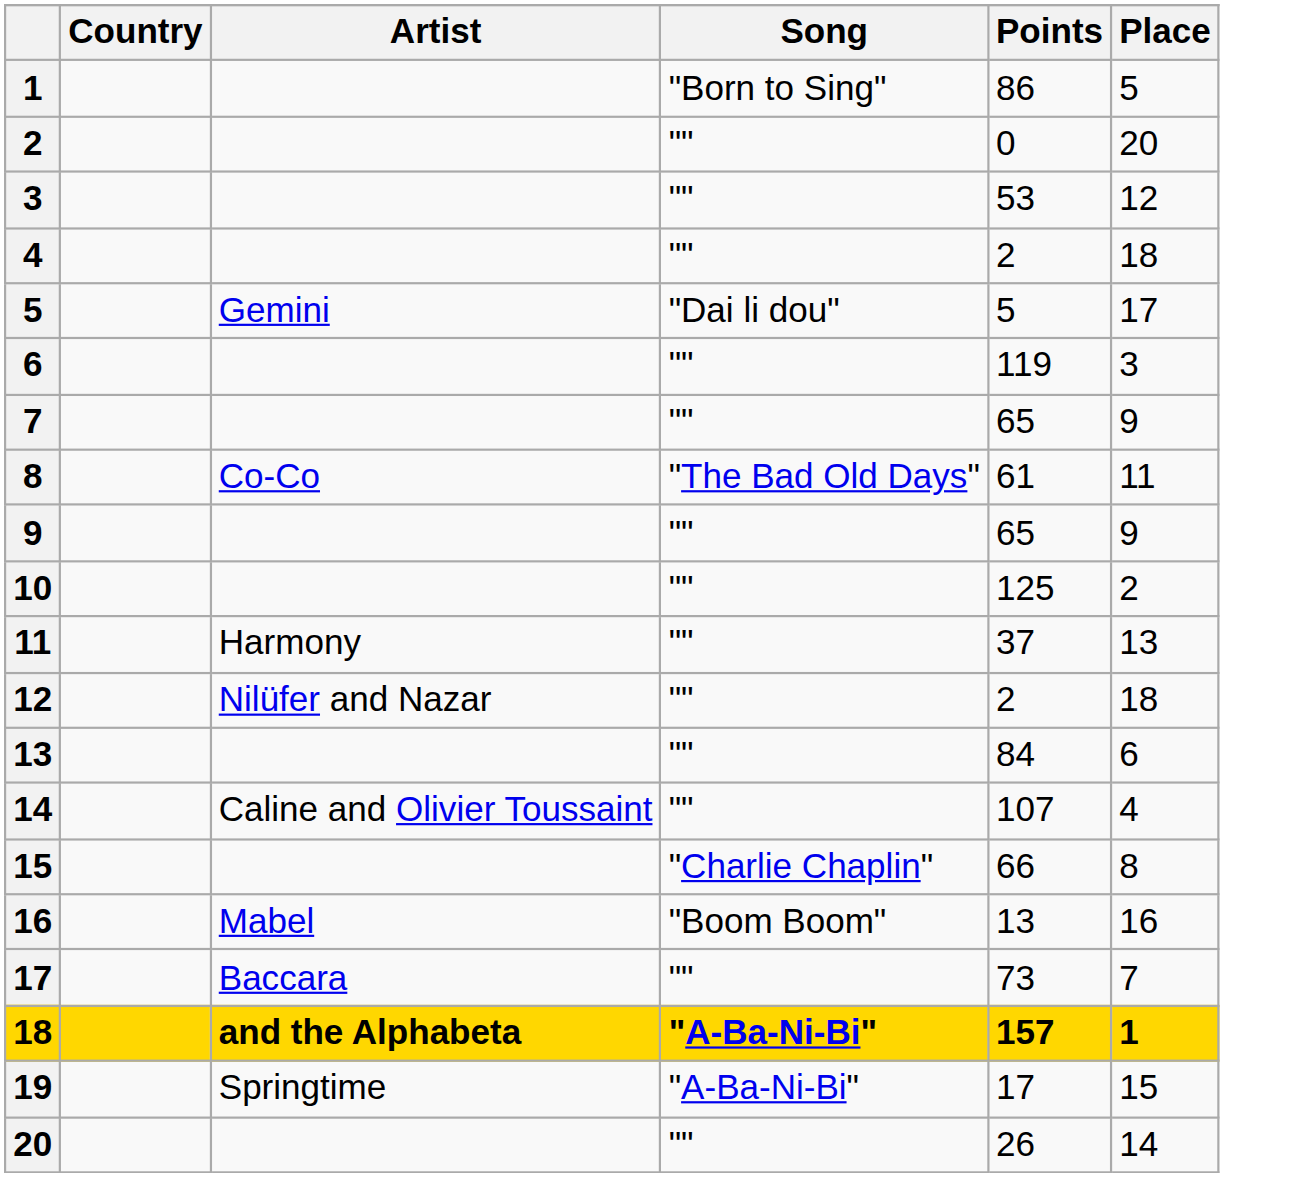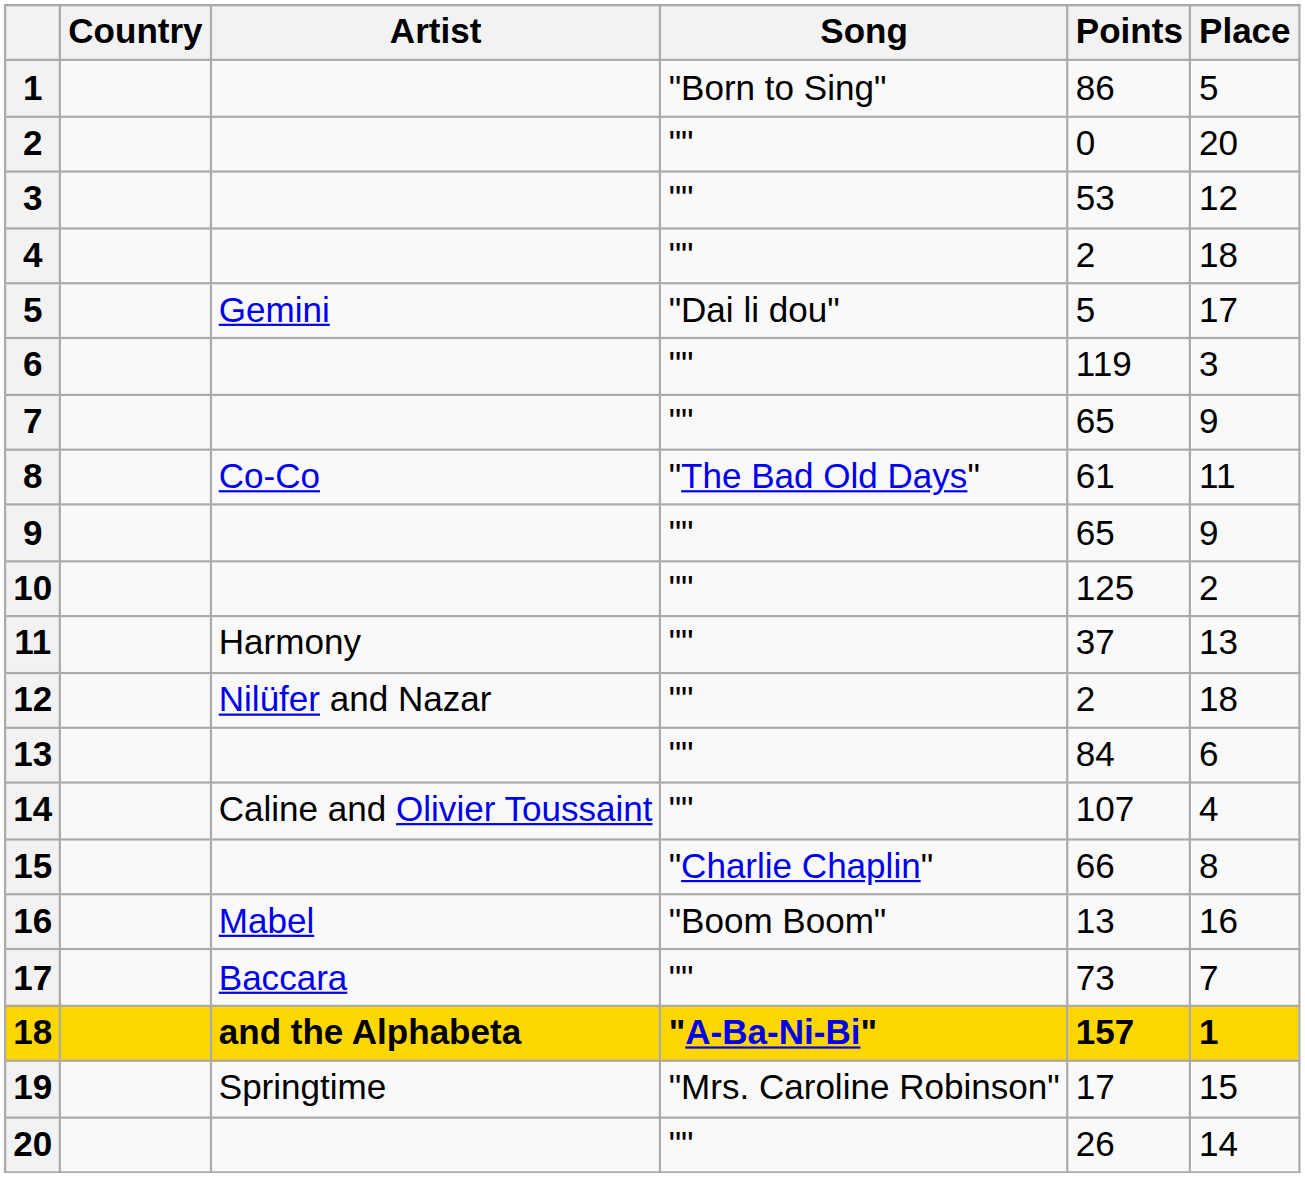19 | Song: "A-Ba-Ni-Bi" -> "Mrs. Caroline Robinson"
